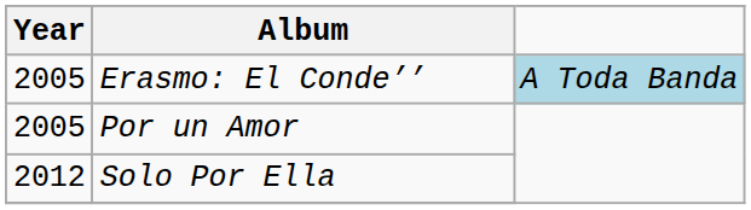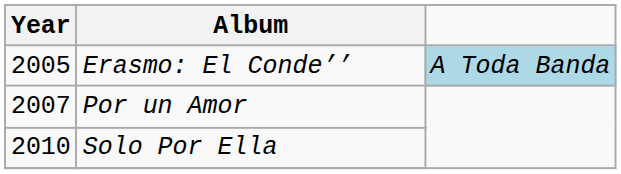Por un Amor | Year: 2005 -> 2007
Solo Por Ella | Year: 2012 -> 2010
